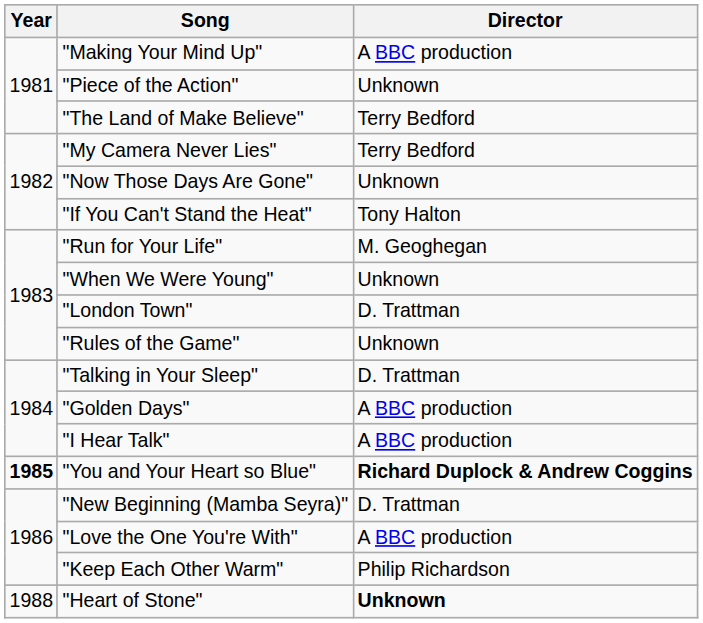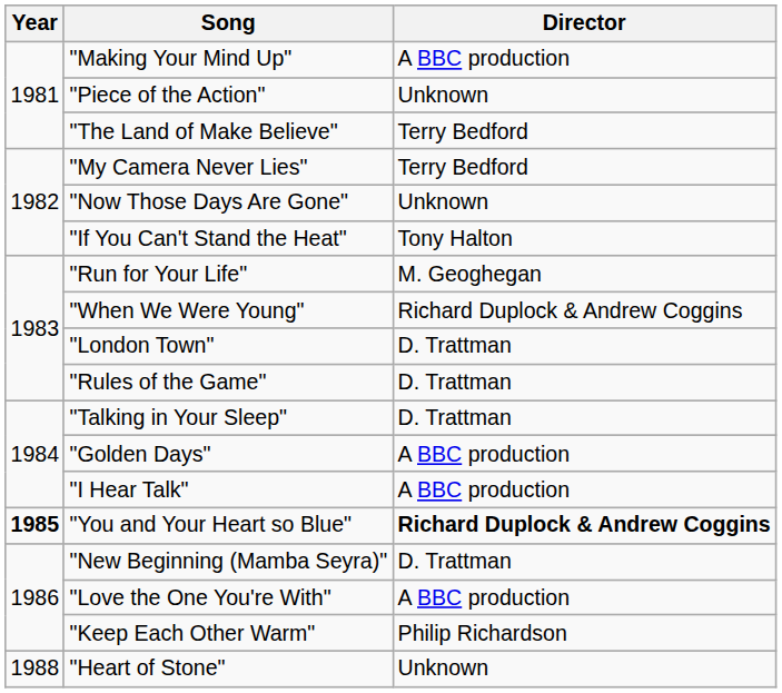"When We Were Young" | Director: Unknown -> Richard Duplock & Andrew Coggins
"Rules of the Game" | Director: Unknown -> D. Trattman
"Heart of Stone" | Director: bold -> normal
